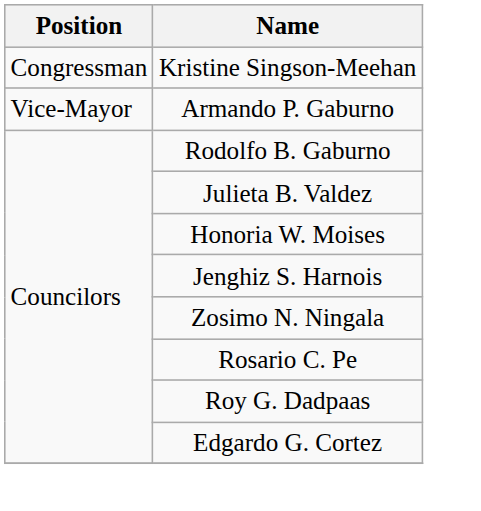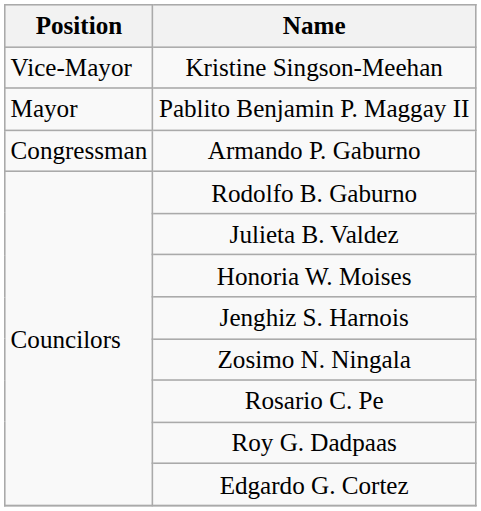Kristine Singson-Meehan | Position: Congressman -> Vice-Mayor
+ row: Mayor | Pablito Benjamin P. Maggay II
Armando P. Gaburno | Position: Vice-Mayor -> Congressman
